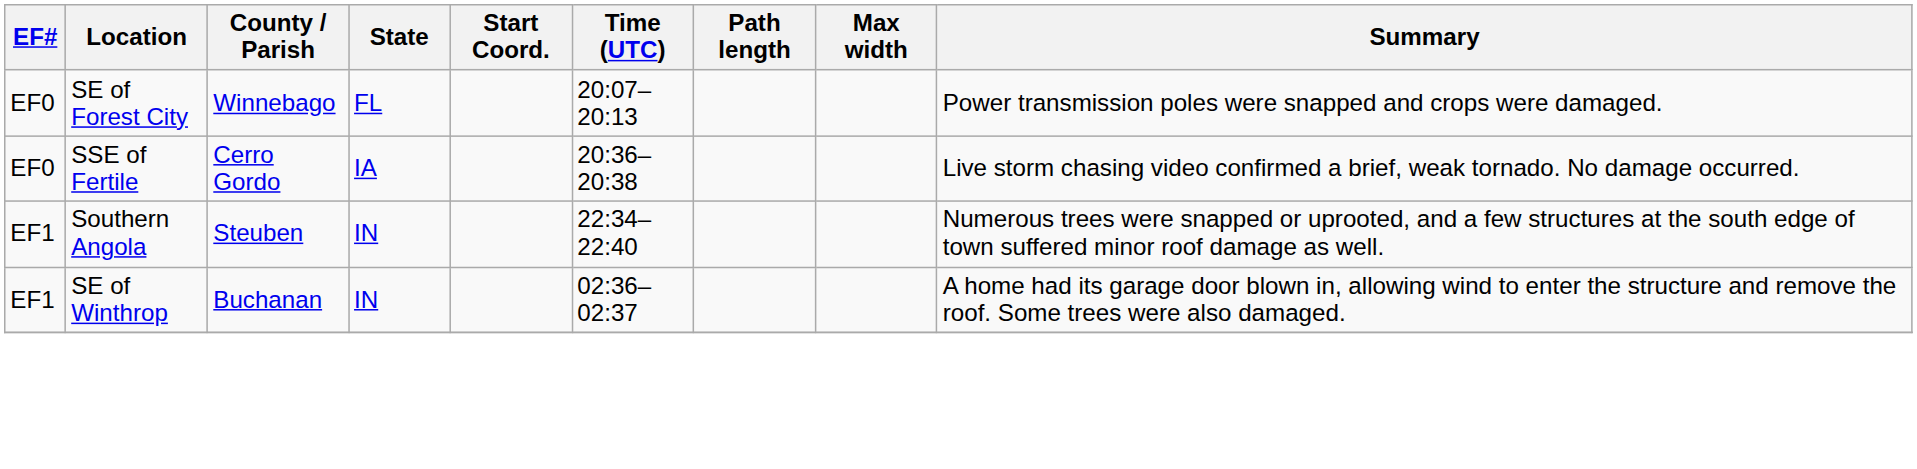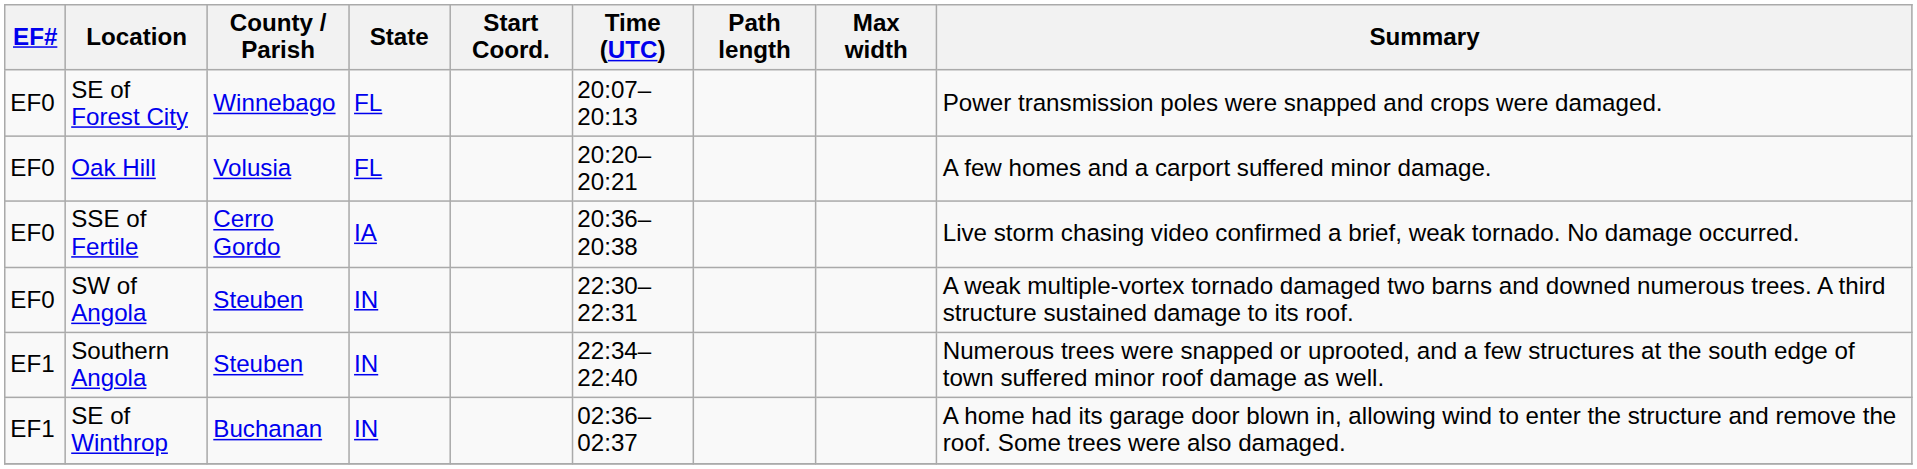+ row: EF0 | Oak Hill | Volusia | FL | 20:20–20:21 | A few homes and a carport suffered minor damage.
+ row: EF0 | SW of Angola | Steuben | IN | 22:30–22:31 | A weak multiple-vortex tornado damaged two barns and downed numerous trees. A third structure sustained damage to its roof.
